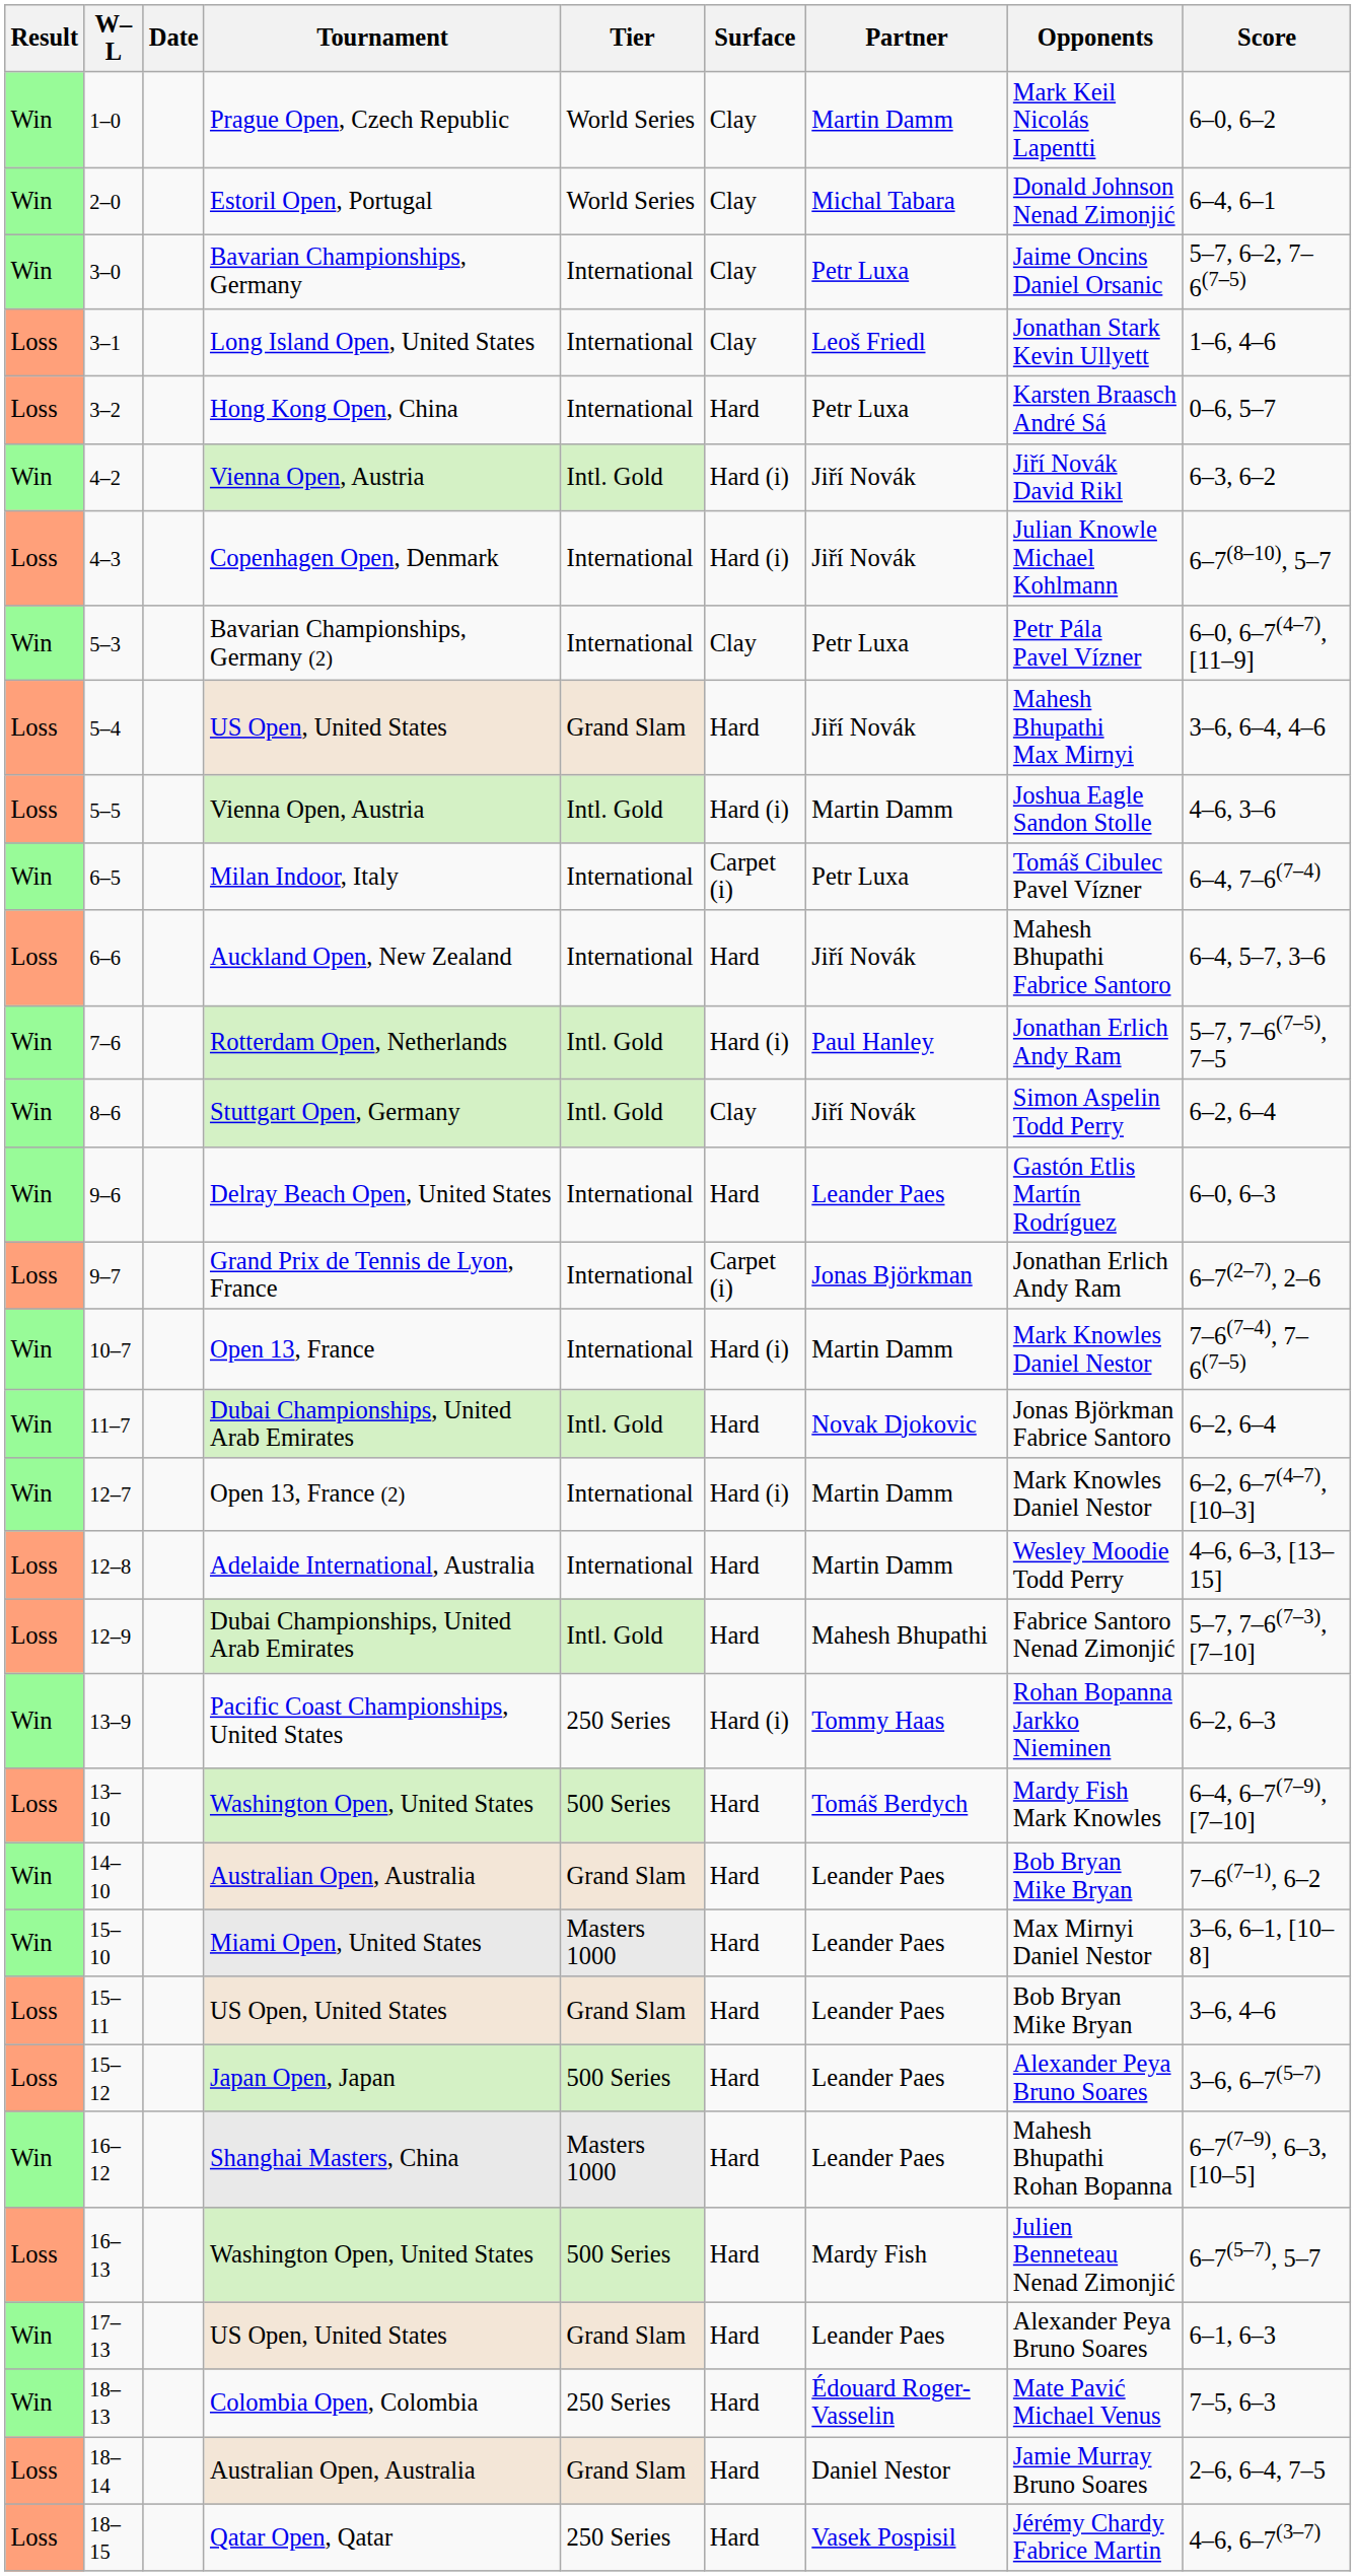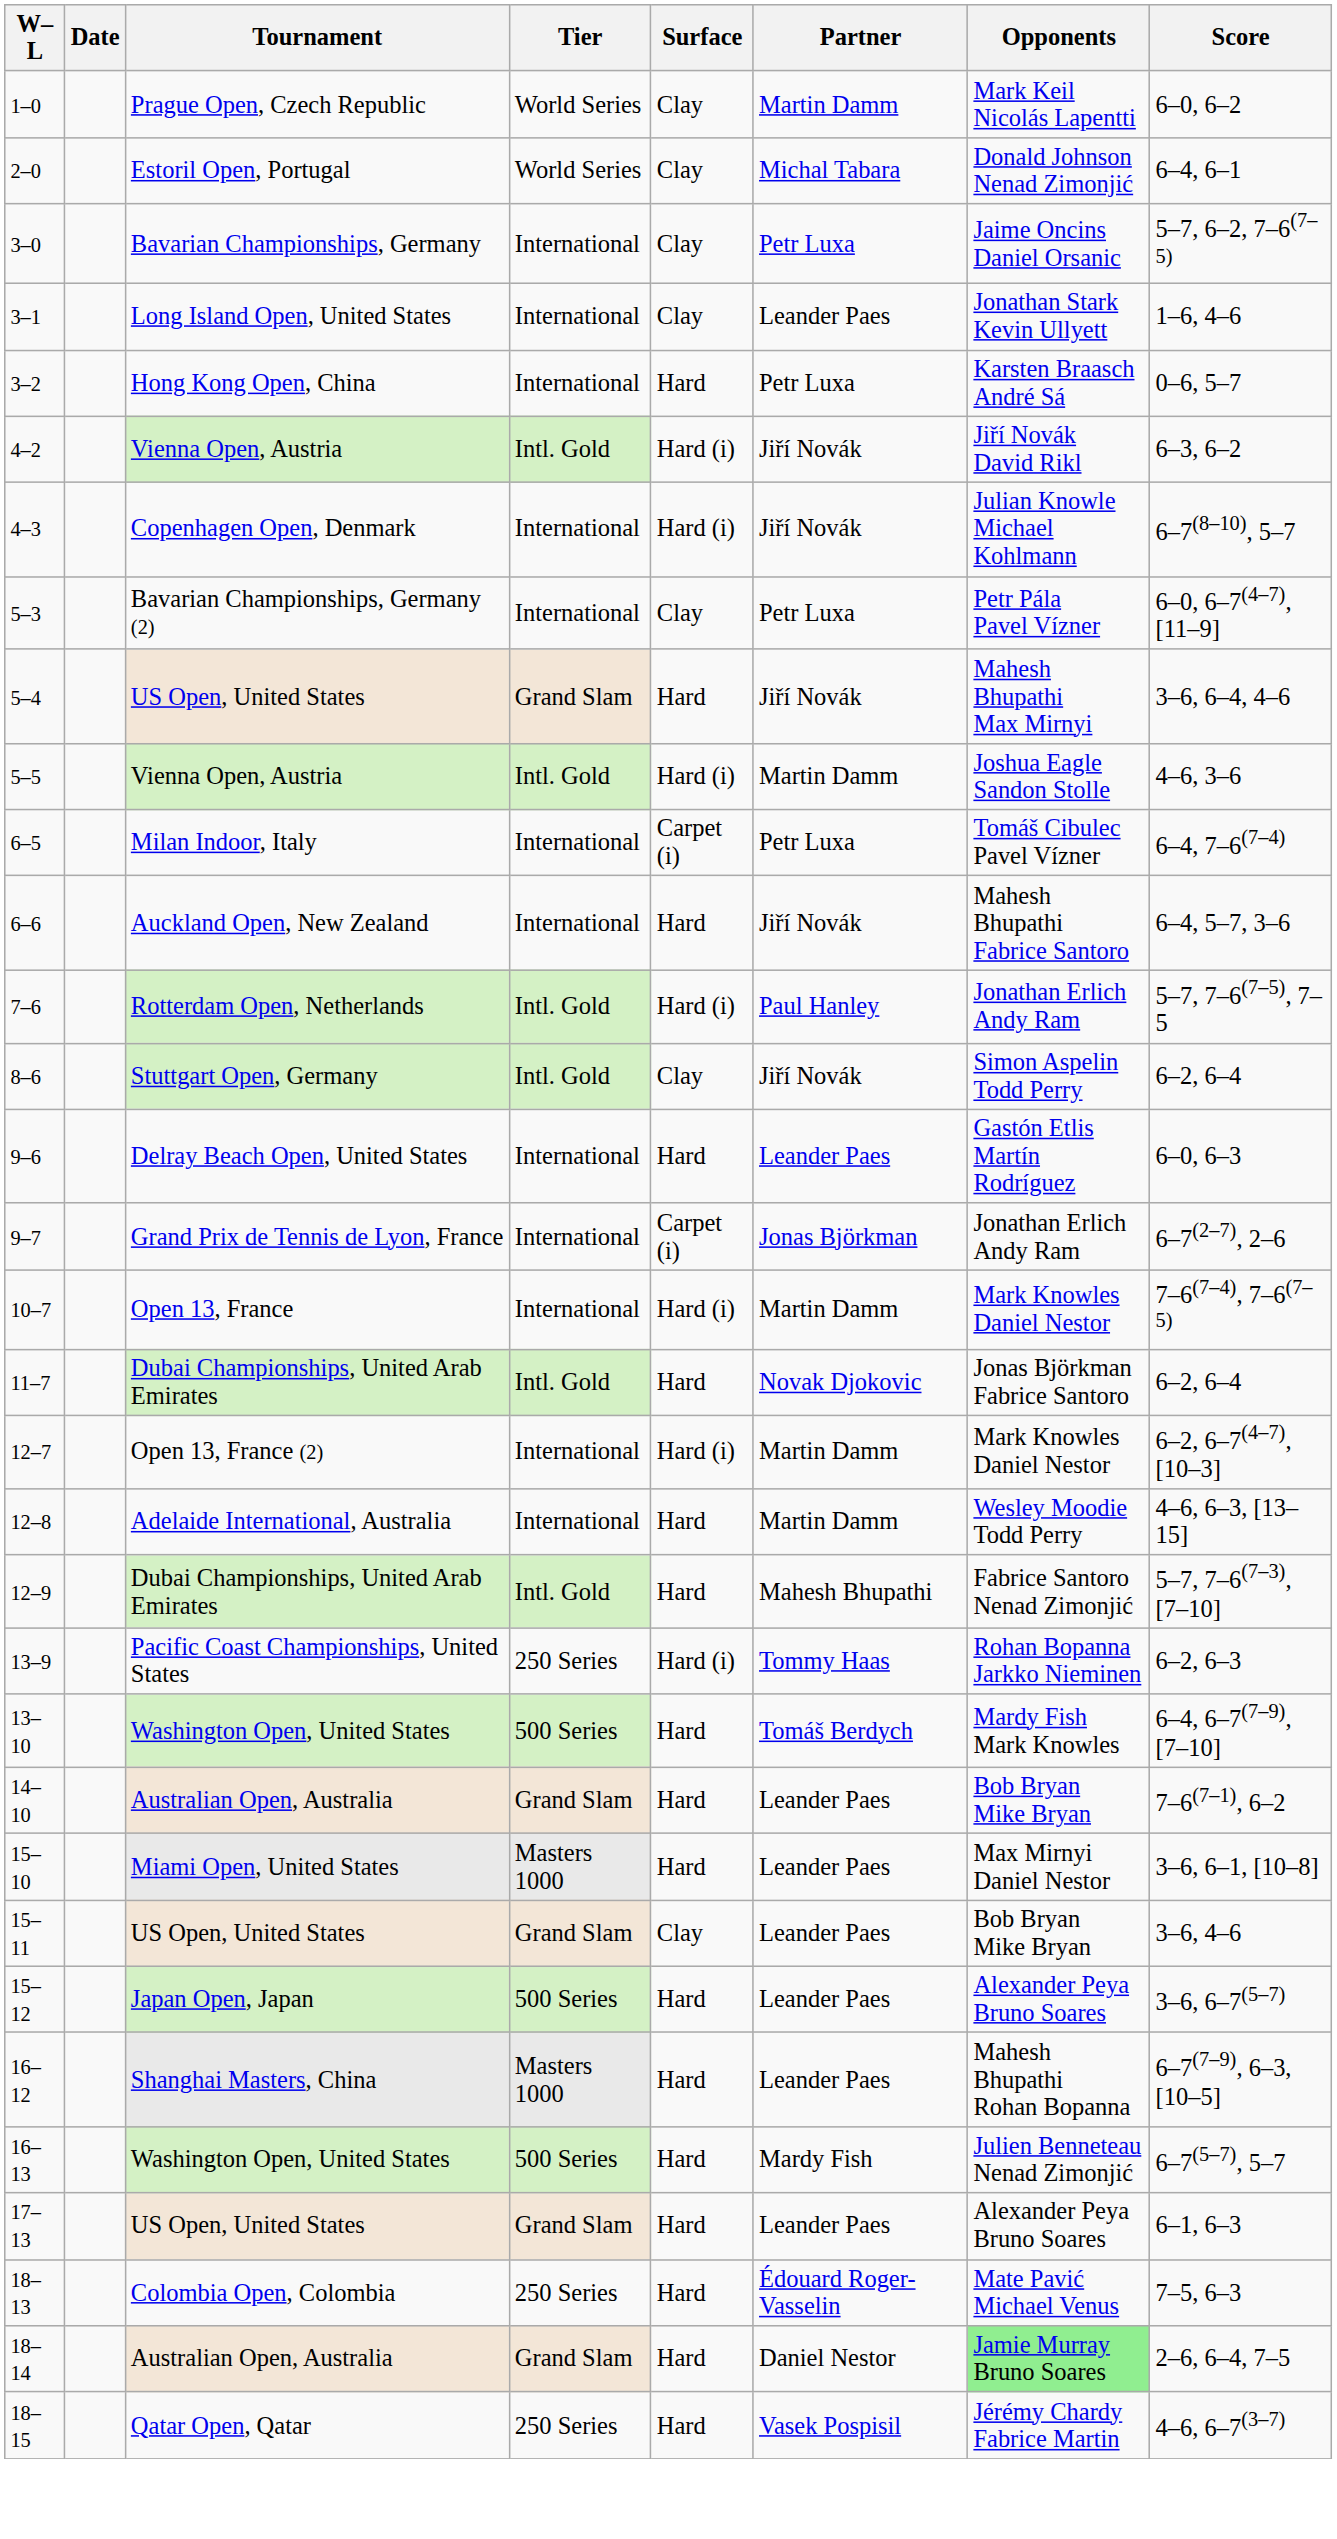- column: Result | Win | Win | Win | Loss | Loss | Win | Loss | Win | Loss | Loss | Win | Loss | Win | Win | Win | Loss | Win | Win | Win | Loss | Loss | Win | Loss | Win | Win | Loss | Loss | Win | Loss | Win | Win | Loss | Loss
3–1 | Partner: Leoš Friedl -> Leander Paes
15–11 | Surface: Hard -> Clay
18–14 | Opponents: no background -> lightgreen background
